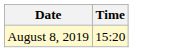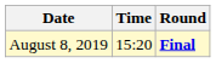+ column: Round | Final
